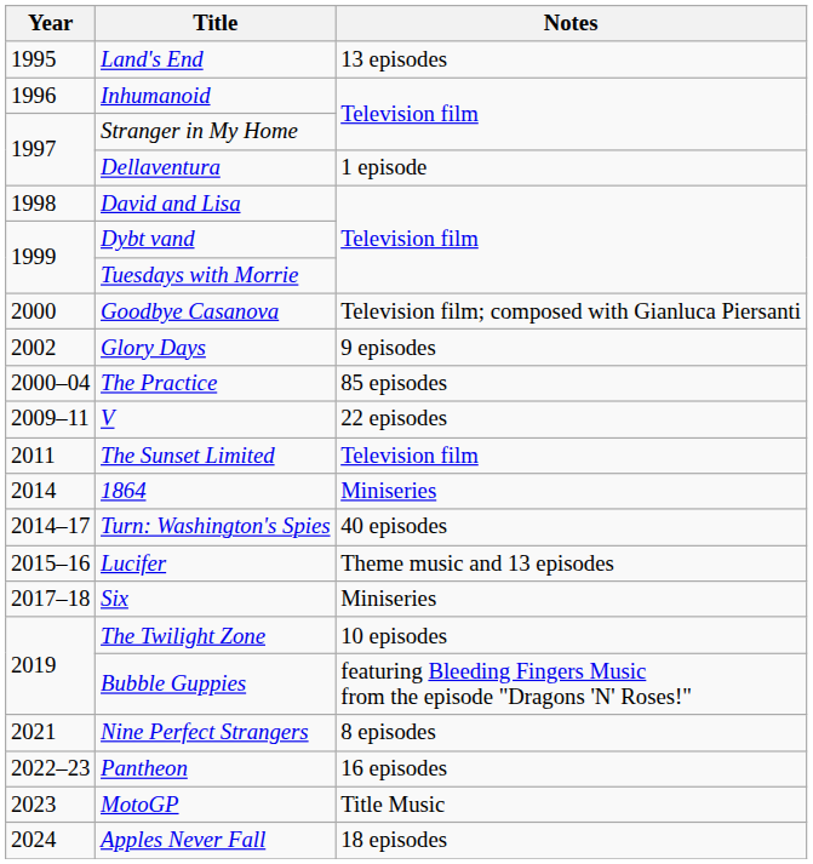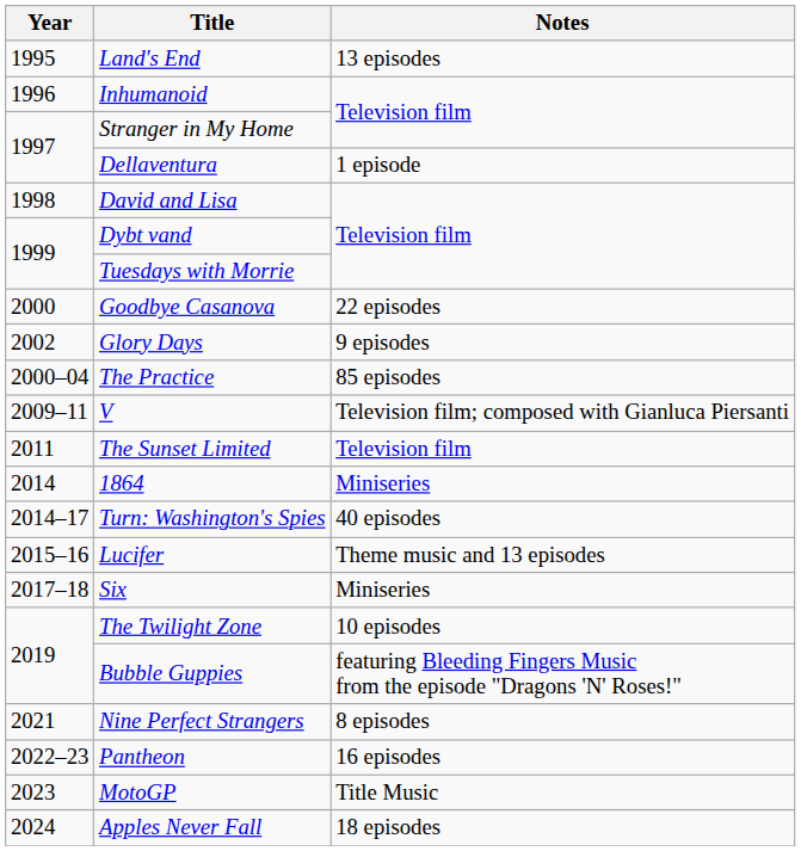Goodbye Casanova | Notes: Television film; composed with Gianluca Piersanti -> 22 episodes
V | Notes: 22 episodes -> Television film; composed with Gianluca Piersanti
